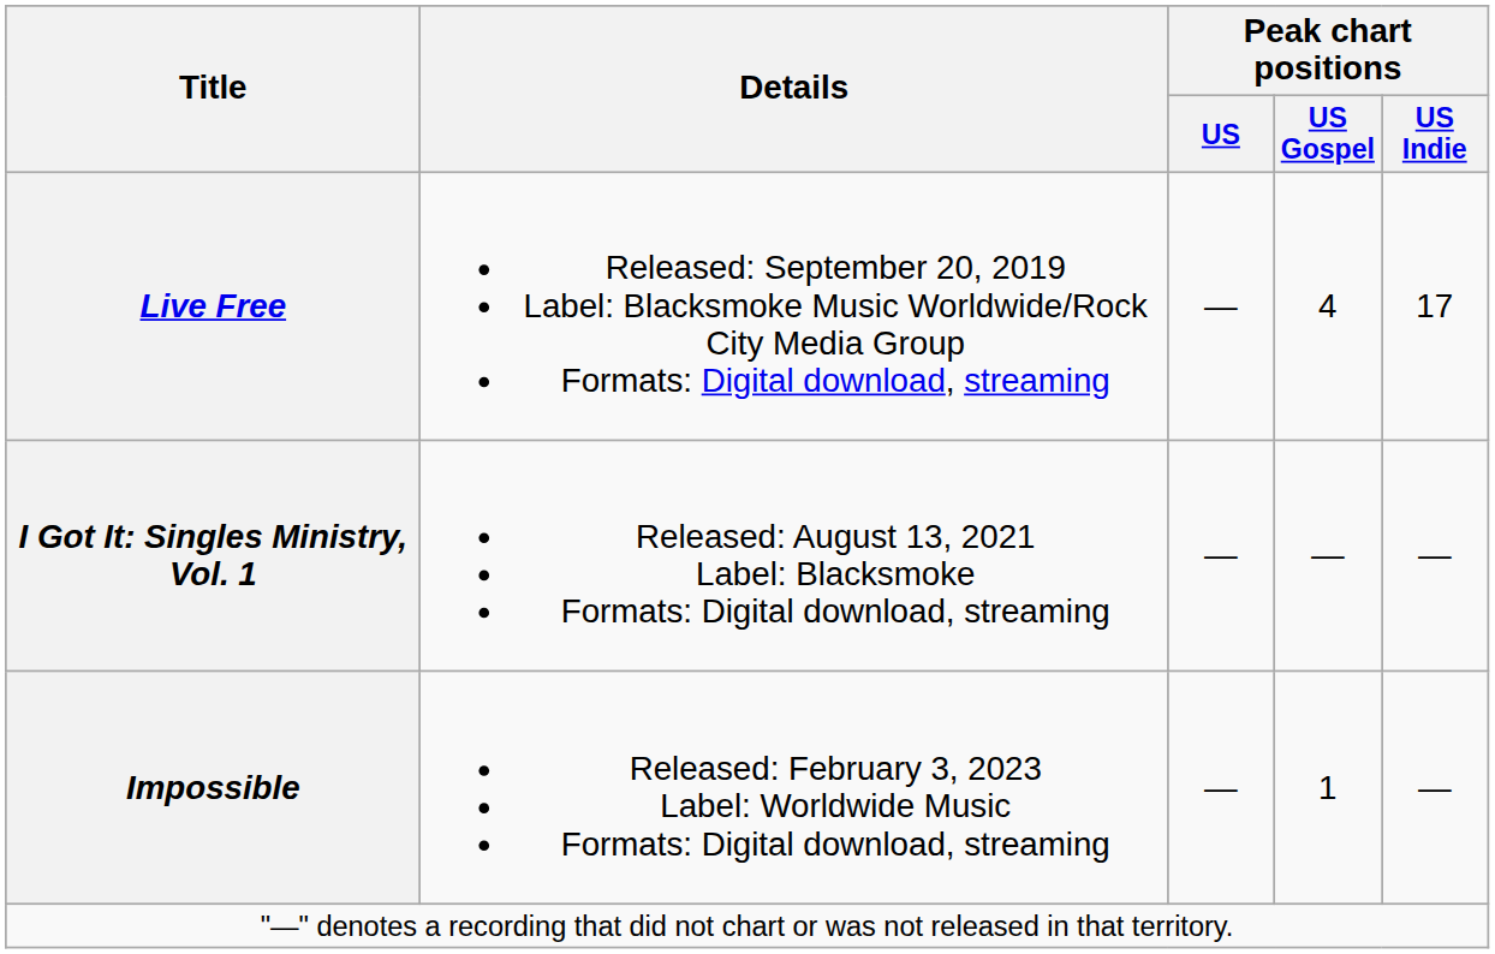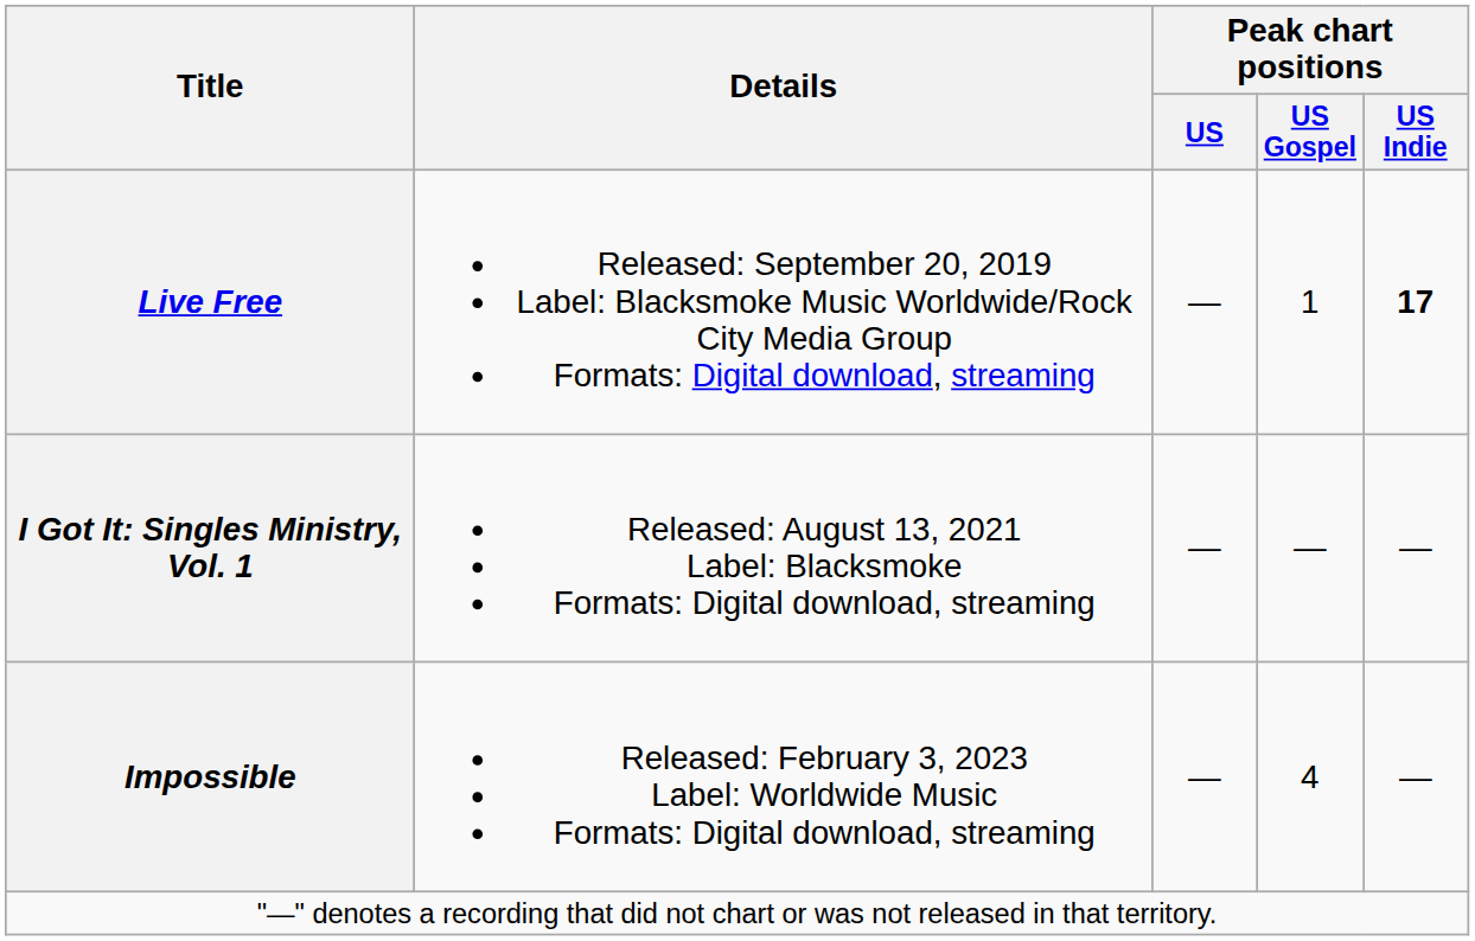Live Free | Peak chart positions / US Gospel: 4 -> 1
Live Free | Peak chart positions / US Indie: normal -> bold
Impossible | Peak chart positions / US Gospel: 1 -> 4
